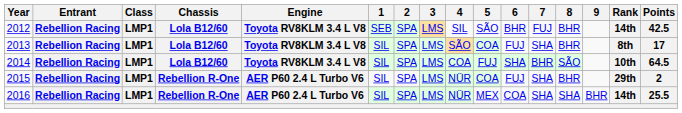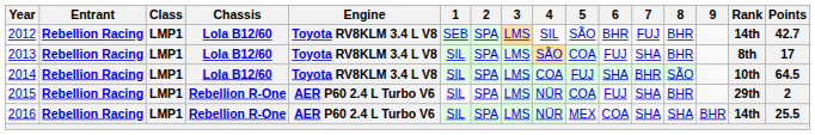2012 | Points: 42.5 -> 42.7
